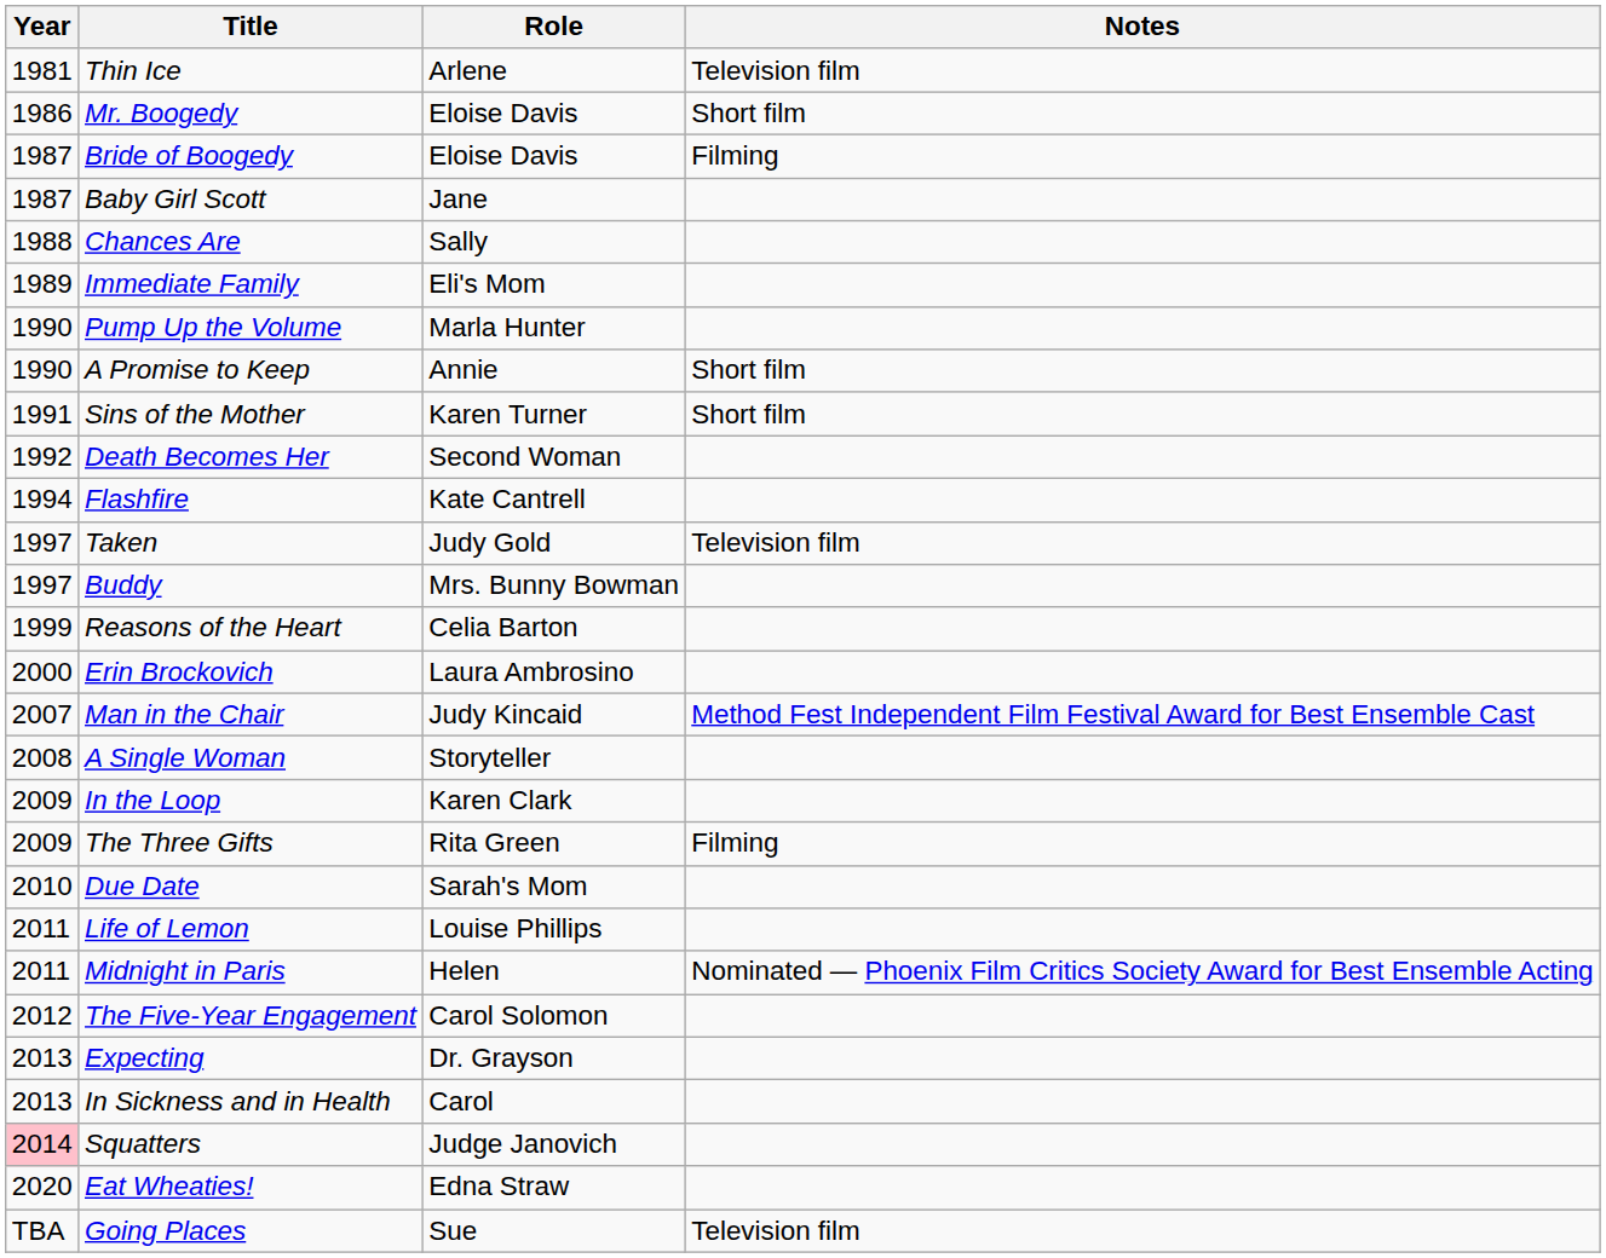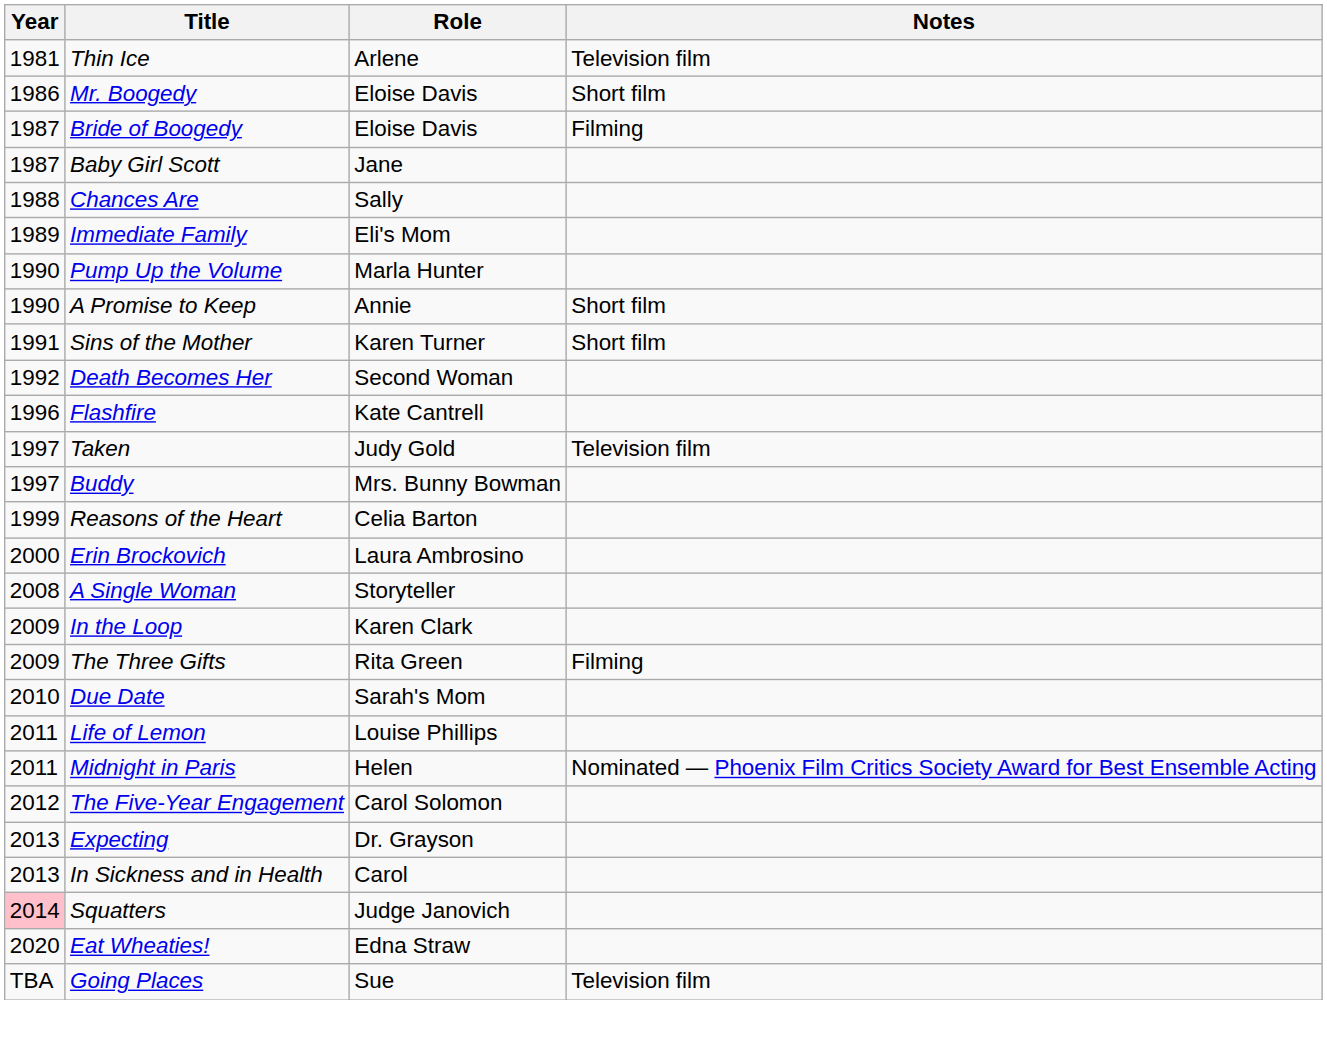Flashfire | Year: 1994 -> 1996
- row: 2007 | Man in the Chair | Judy Kincaid | Method Fest Independent Film Festival Award for Best Ensemble Cast
